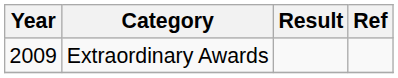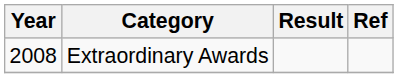Extraordinary Awards | Year: 2009 -> 2008
